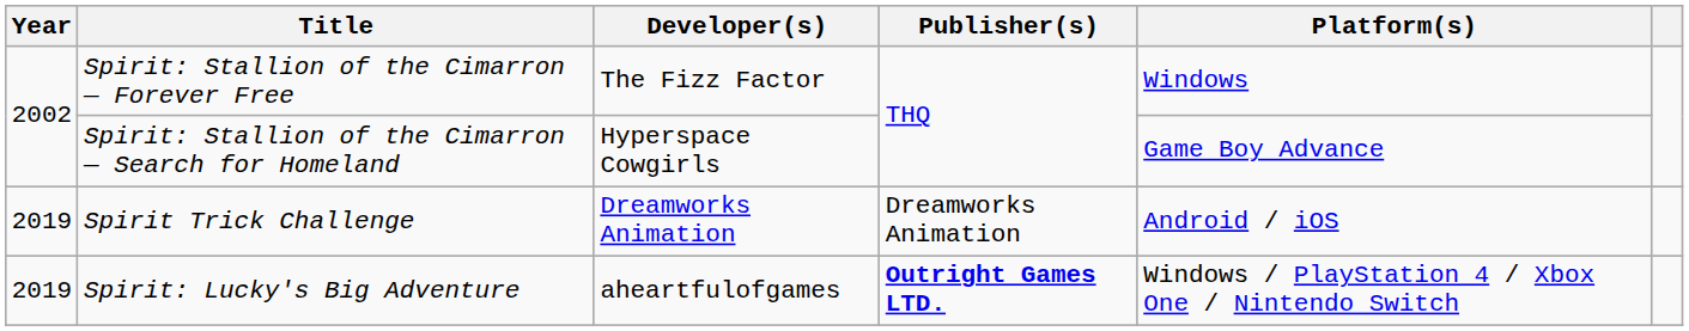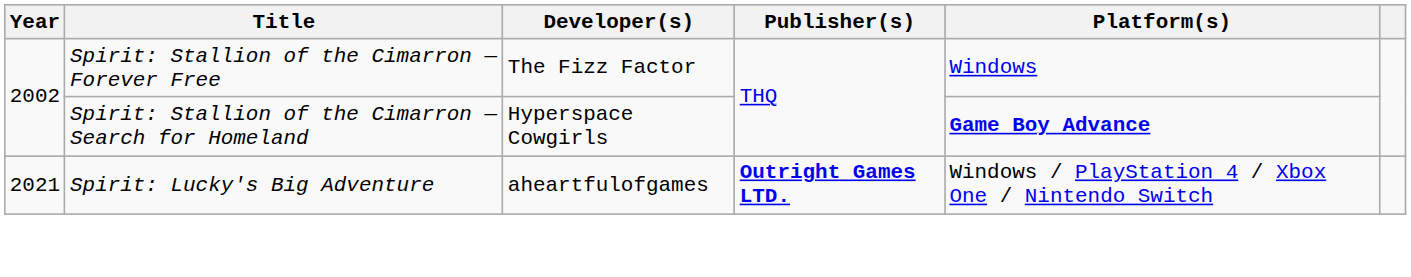Spirit: Stallion of the Cimarron — Search for Homeland | Platform(s): normal -> bold
- row: 2019 | Spirit Trick Challenge | Dreamworks Animation | Dreamworks Animation | Android / iOS
Spirit: Lucky's Big Adventure | Year: 2019 -> 2021
